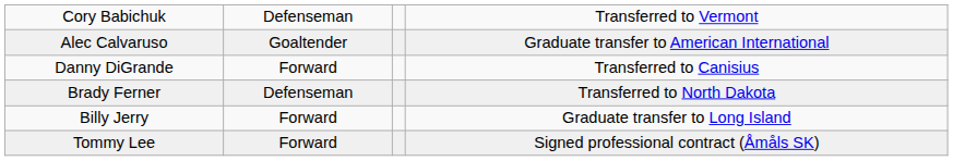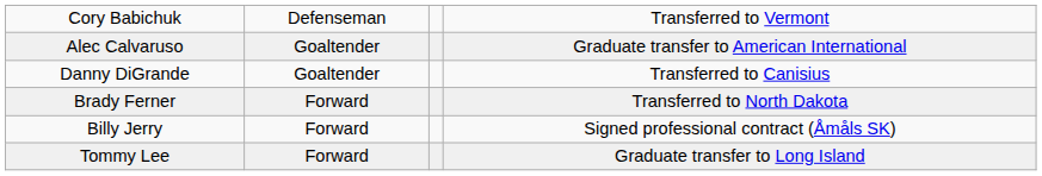Danny DiGrande | column 2: Forward -> Goaltender
Brady Ferner | column 2: Defenseman -> Forward
Billy Jerry | column 4: Graduate transfer to Long Island -> Signed professional contract (Åmåls SK)
Tommy Lee | column 4: Signed professional contract (Åmåls SK) -> Graduate transfer to Long Island
